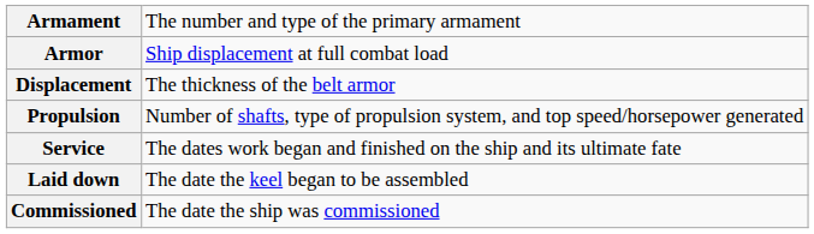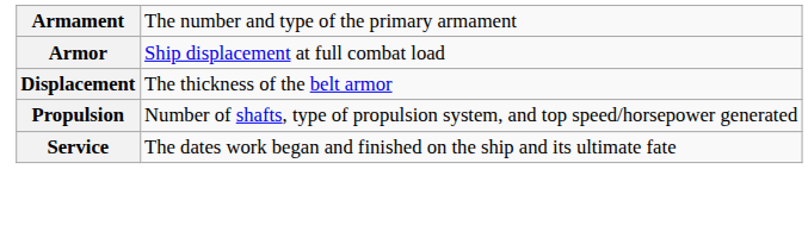- row: Laid down | The date the keel began to be assembled
- row: Commissioned | The date the ship was commissioned
